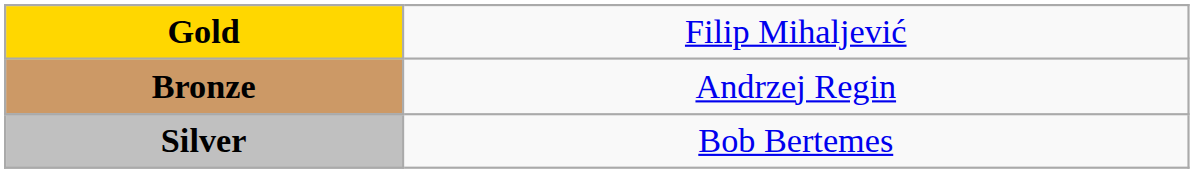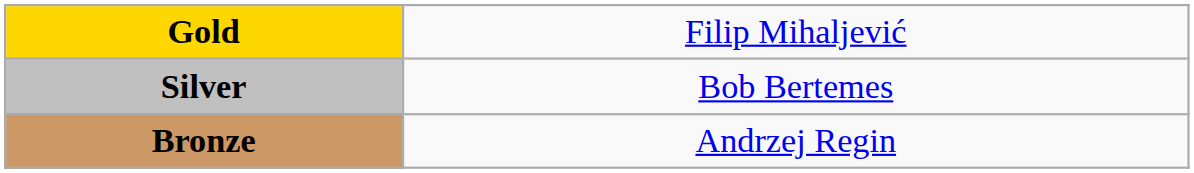rows swapped: Silver <-> Bronze
